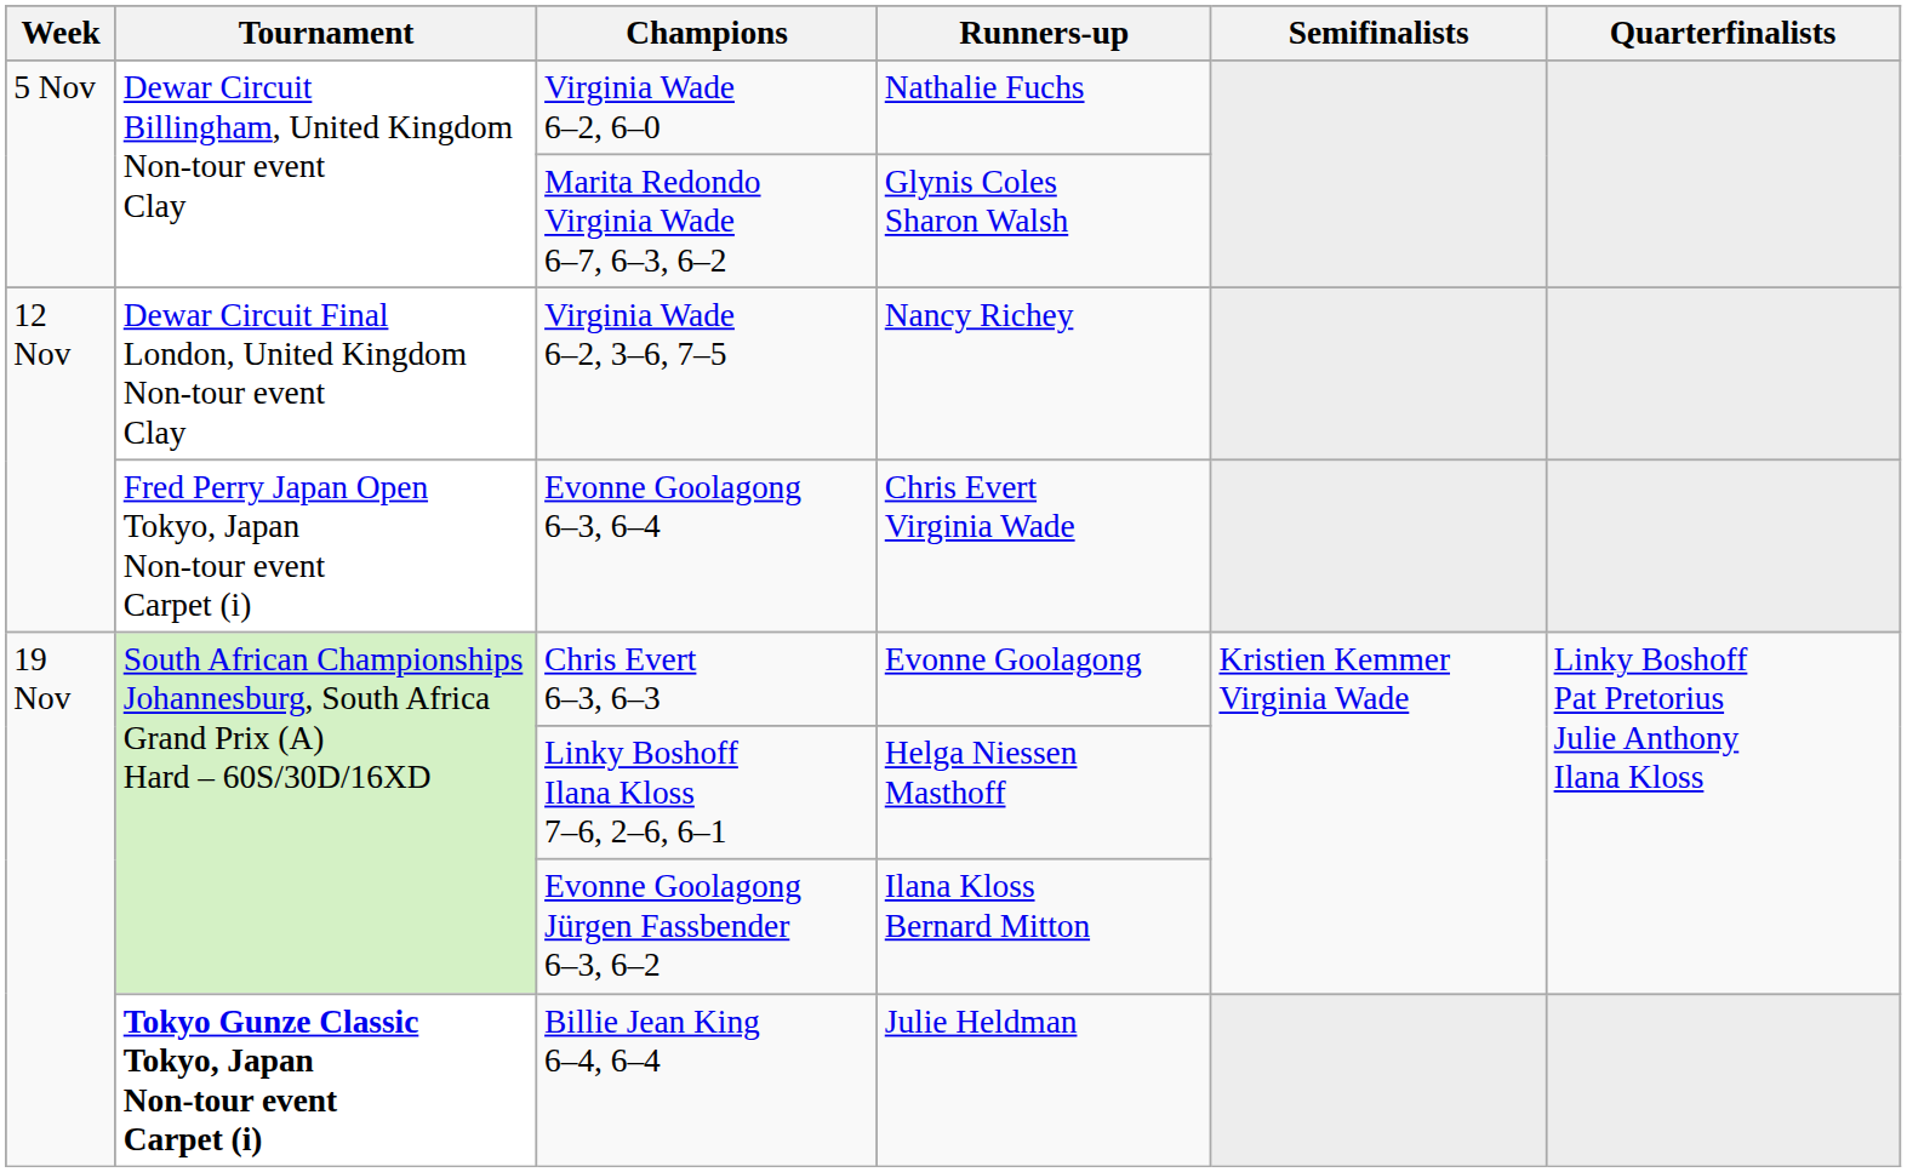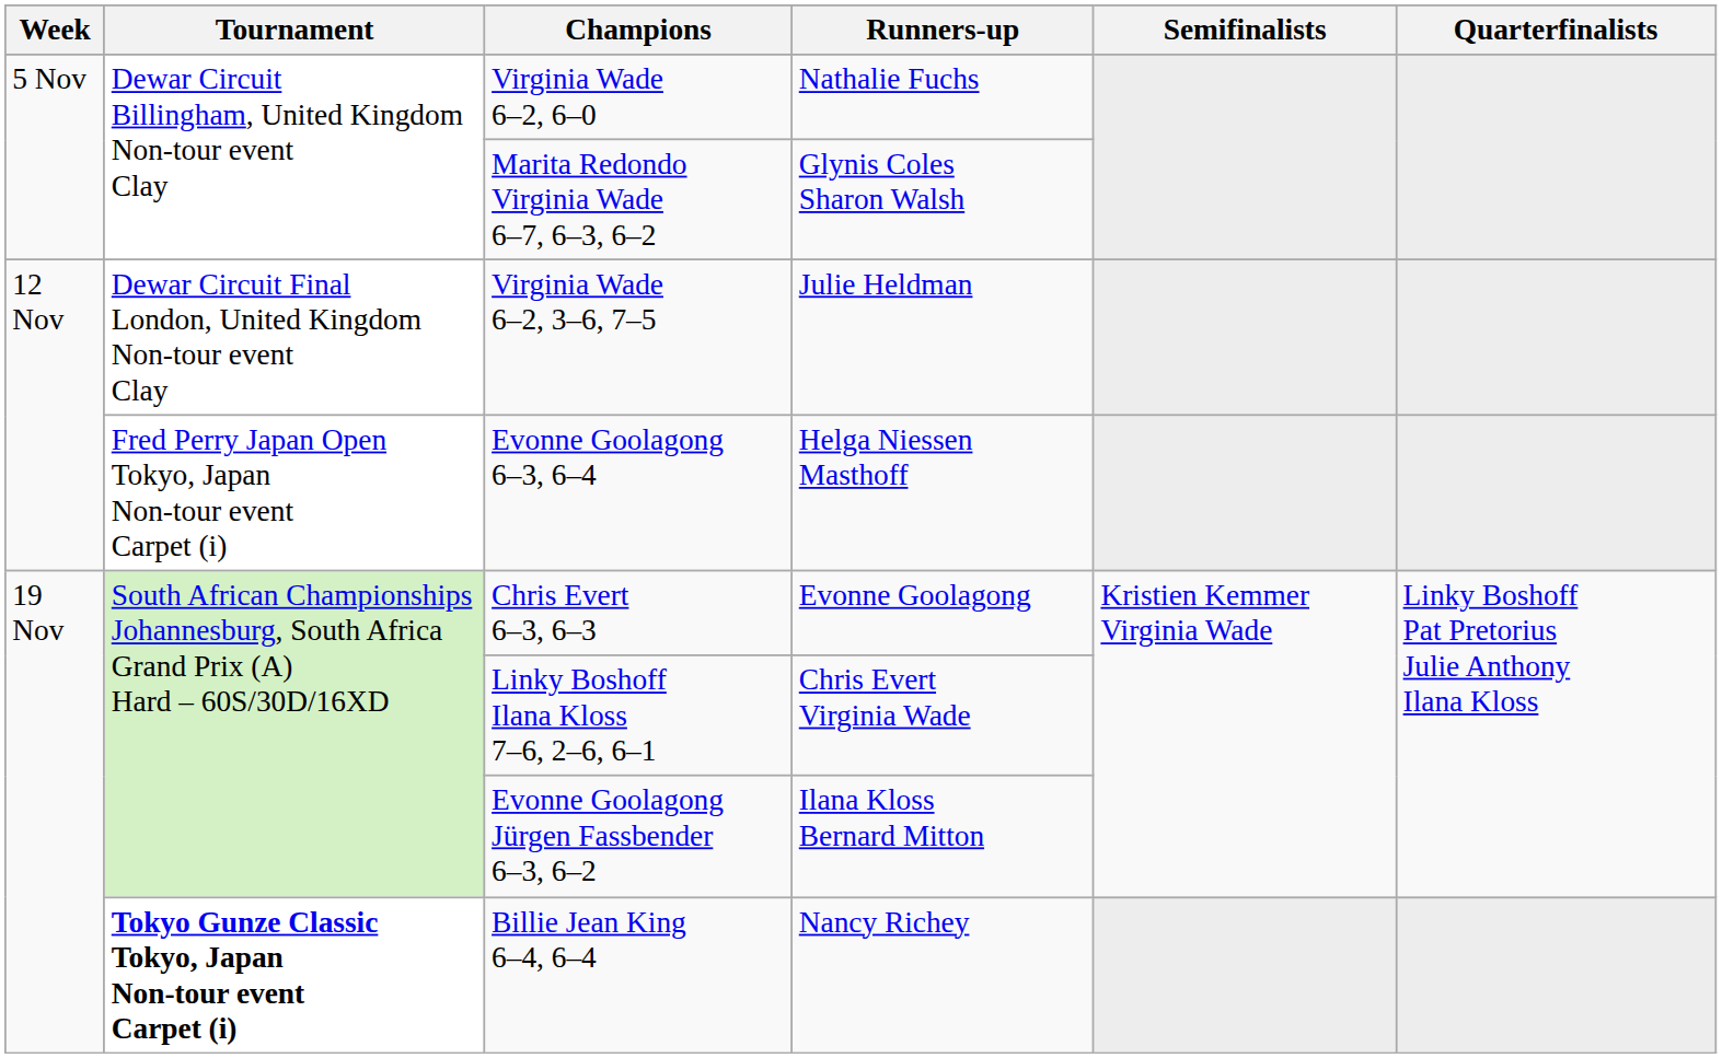Virginia Wade 6–2, 3–6, 7–5 | Runners-up: Nancy Richey -> Julie Heldman
Evonne Goolagong 6–3, 6–4 | Runners-up: Chris Evert Virginia Wade -> Helga Niessen Masthoff
Linky Boshoff Ilana Kloss 7–6, 2–6, 6–1 | Runners-up: Helga Niessen Masthoff -> Chris Evert Virginia Wade
Billie Jean King 6–4, 6–4 | Runners-up: Julie Heldman -> Nancy Richey
